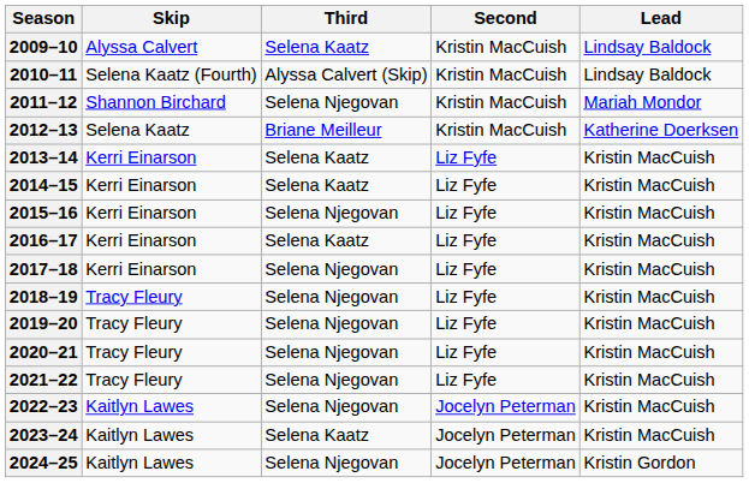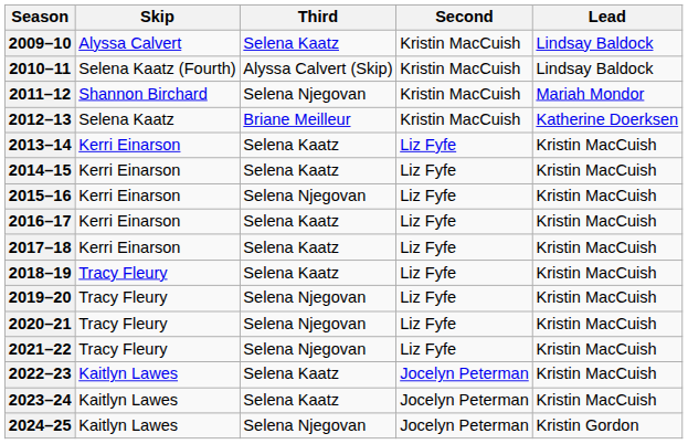2017–18 | Third: Selena Njegovan -> Selena Kaatz
2018–19 | Third: Selena Njegovan -> Selena Kaatz
2022–23 | Third: Selena Njegovan -> Selena Kaatz
